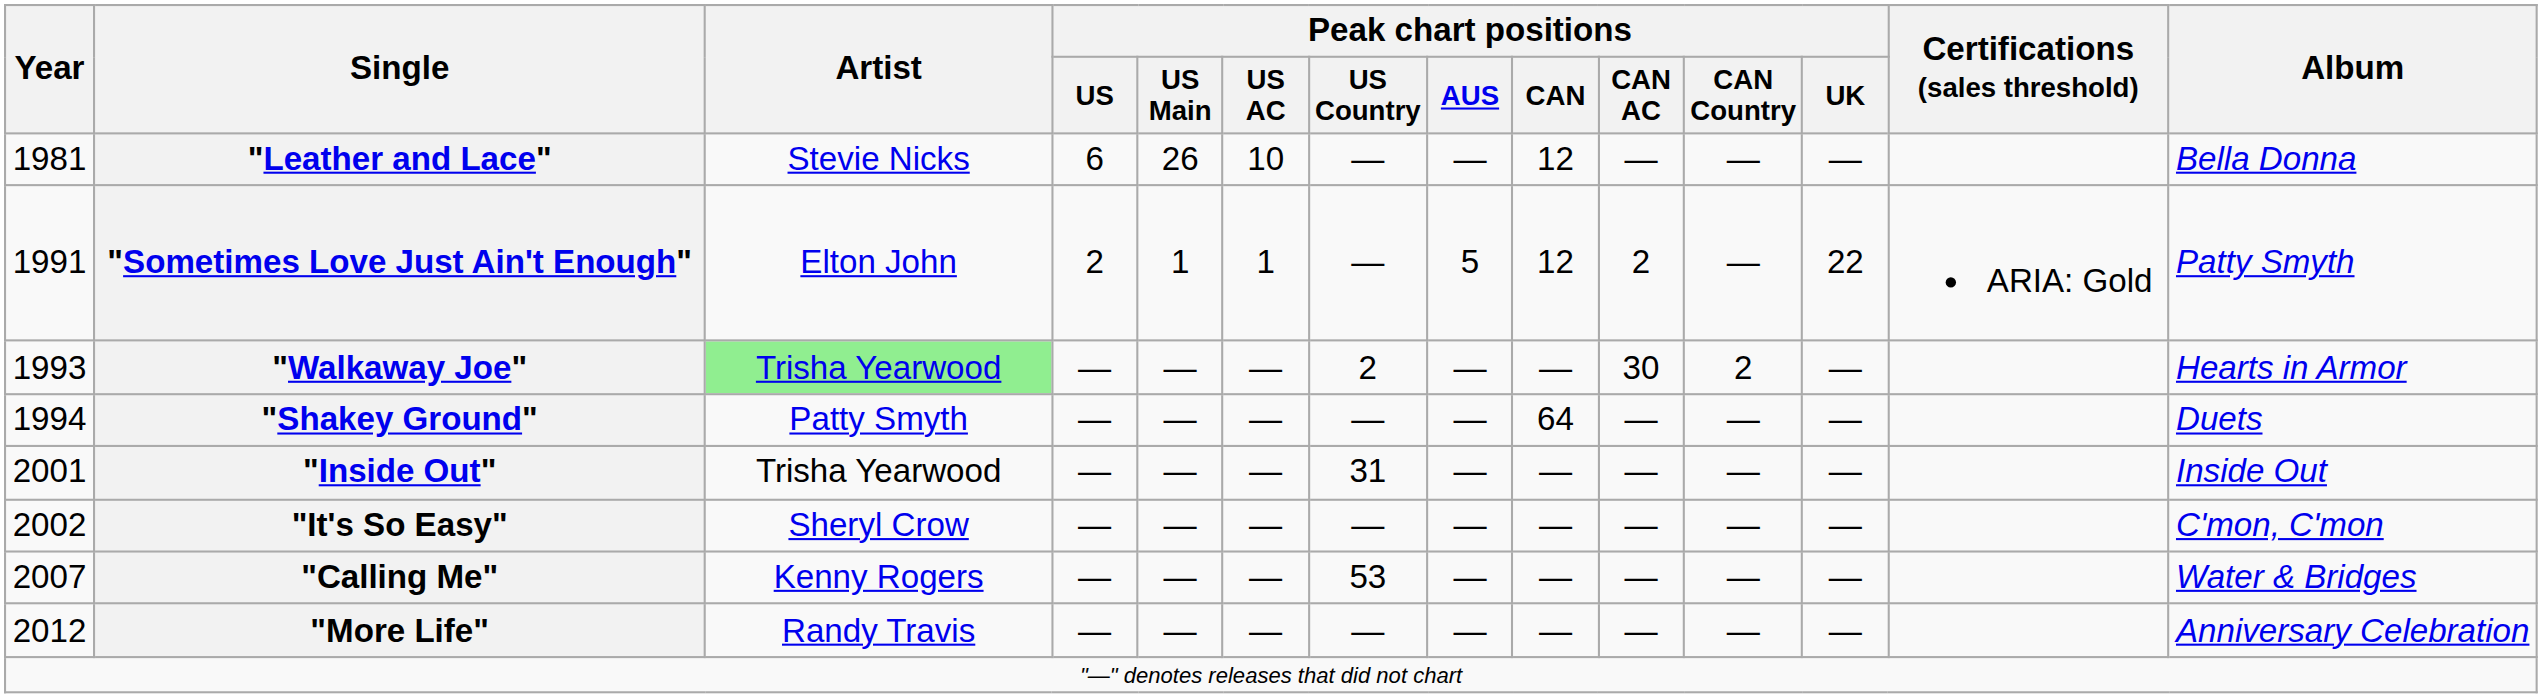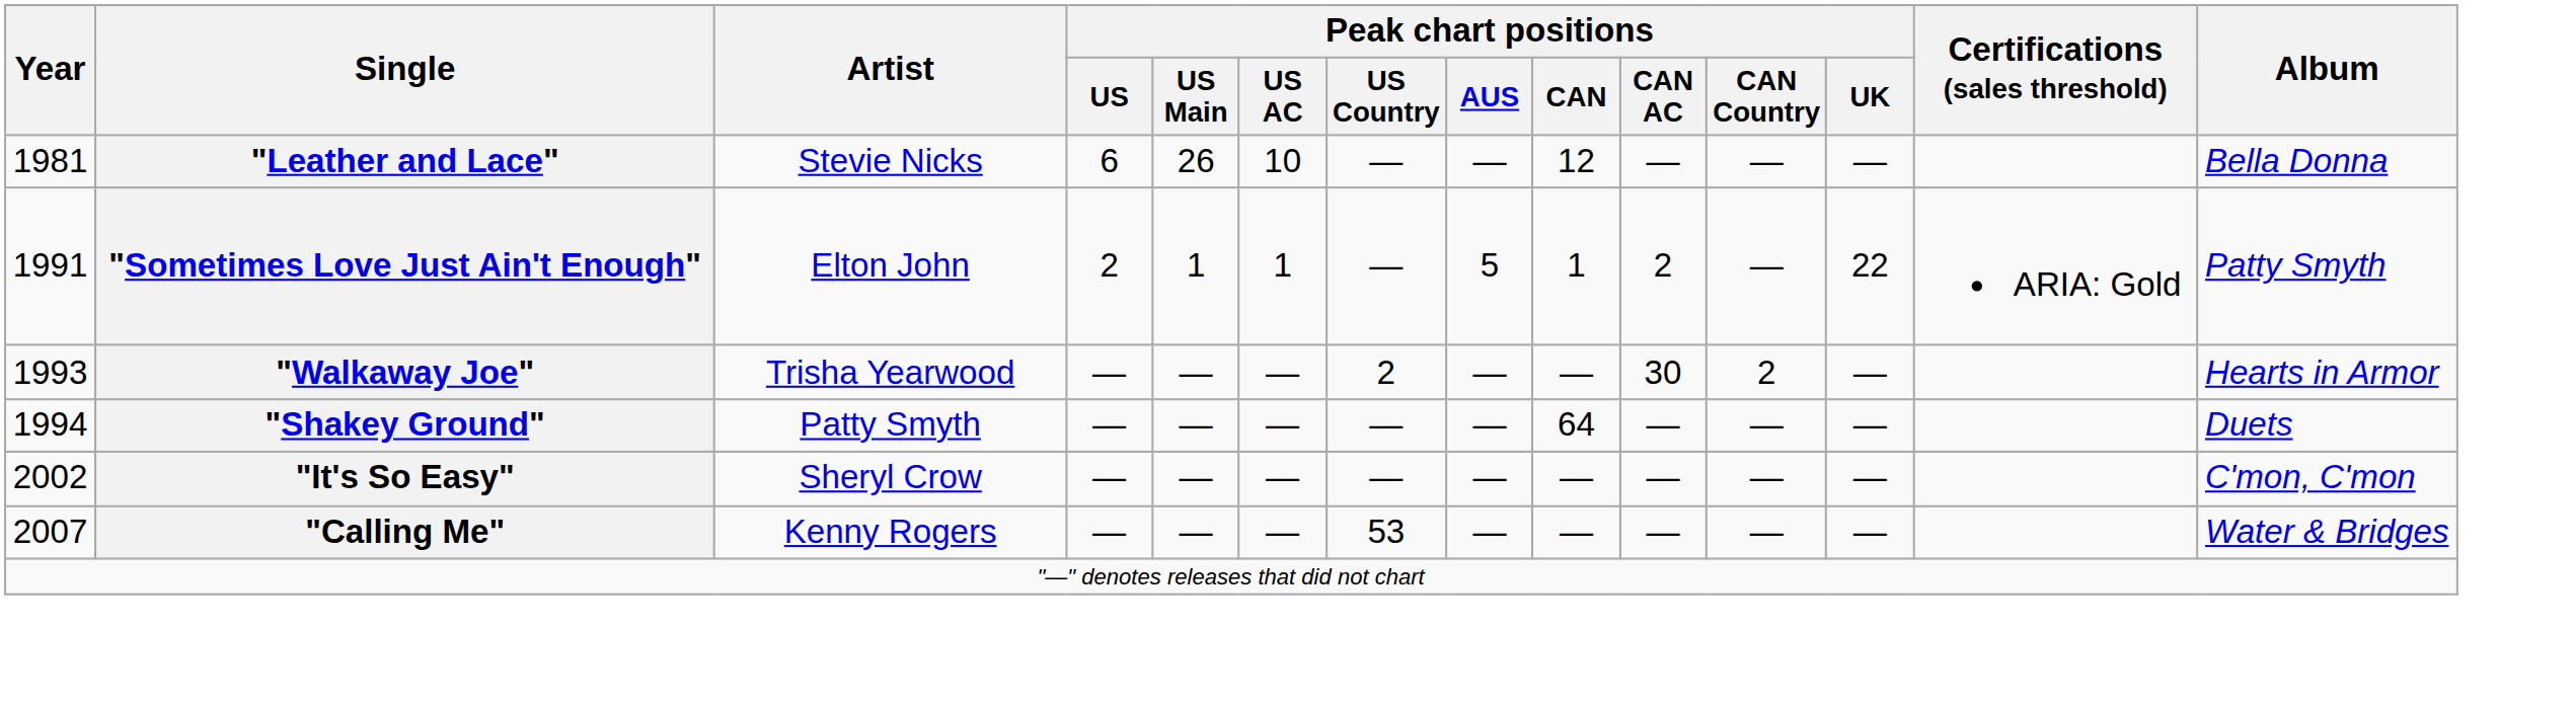"Sometimes Love Just Ain't Enough" | Peak chart positions / CAN: 12 -> 1
"Walkaway Joe" | Artist: lightgreen background -> no background
- row: 2001 | "Inside Out" | Trisha Yearwood | — | — | — | 31 | — | — | — | — | — | Inside Out
- row: 2012 | "More Life" | Randy Travis | — | — | — | — | — | — | — | — | — | Anniversary Celebration
